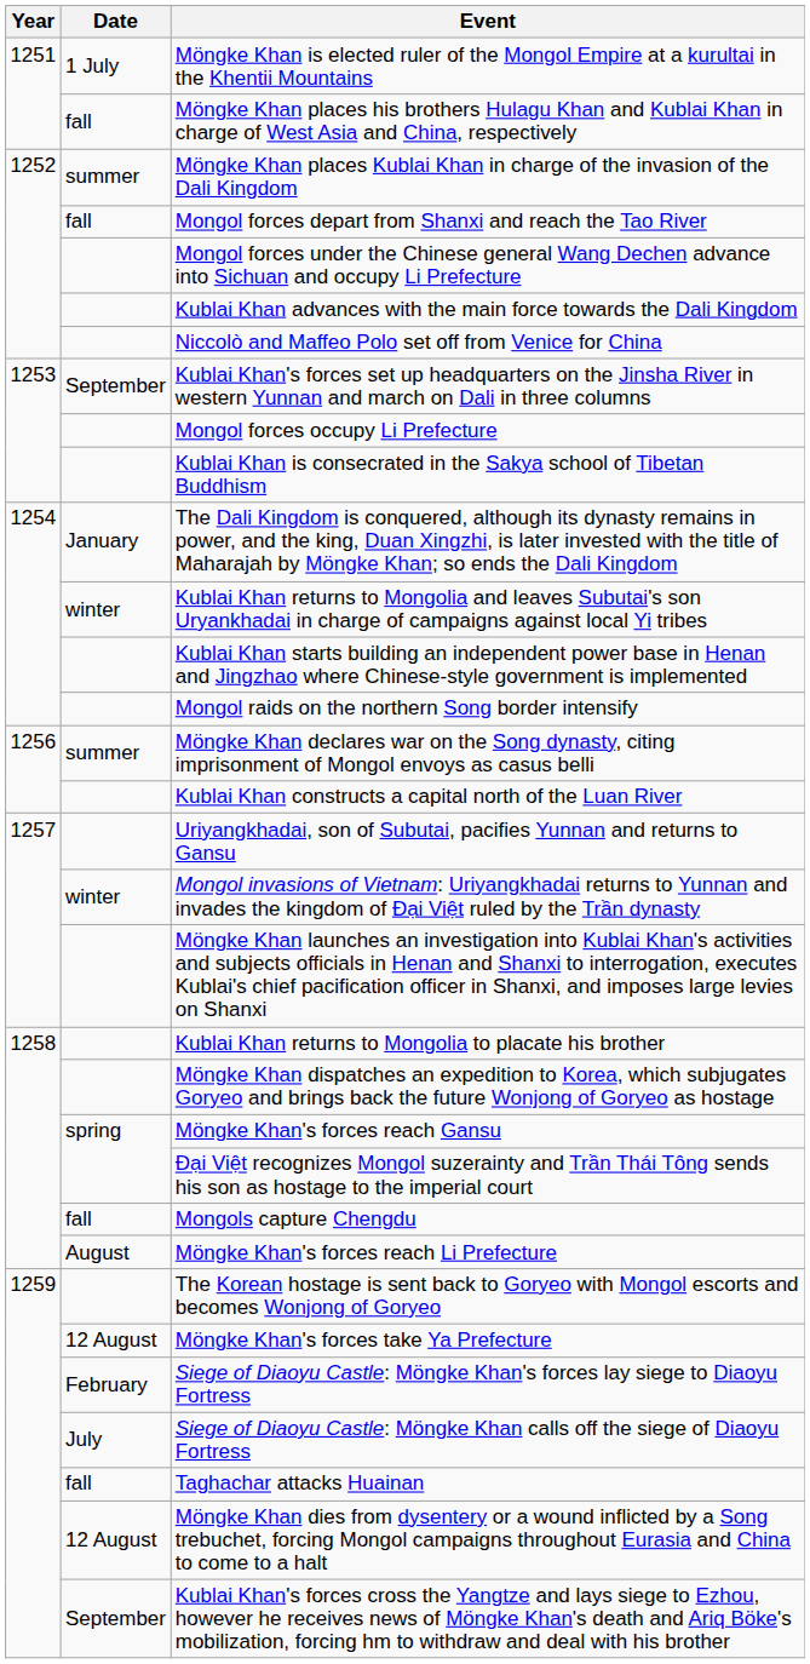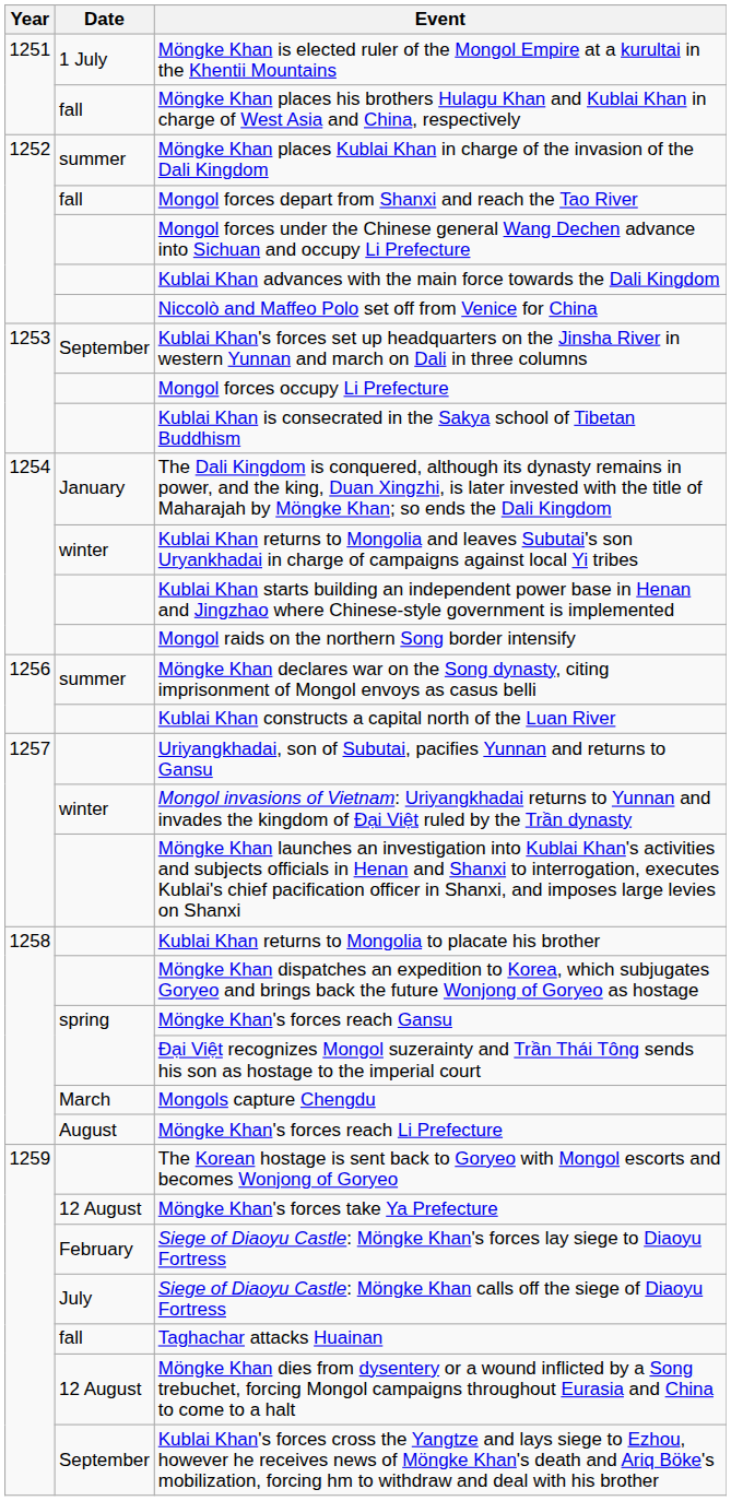Mongols capture Chengdu | Date: fall -> March
